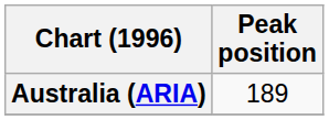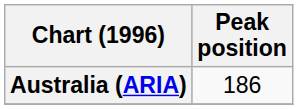Australia (ARIA) | Peak position: 189 -> 186
